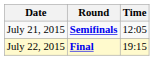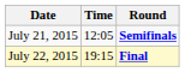columns swapped: Time <-> Round
